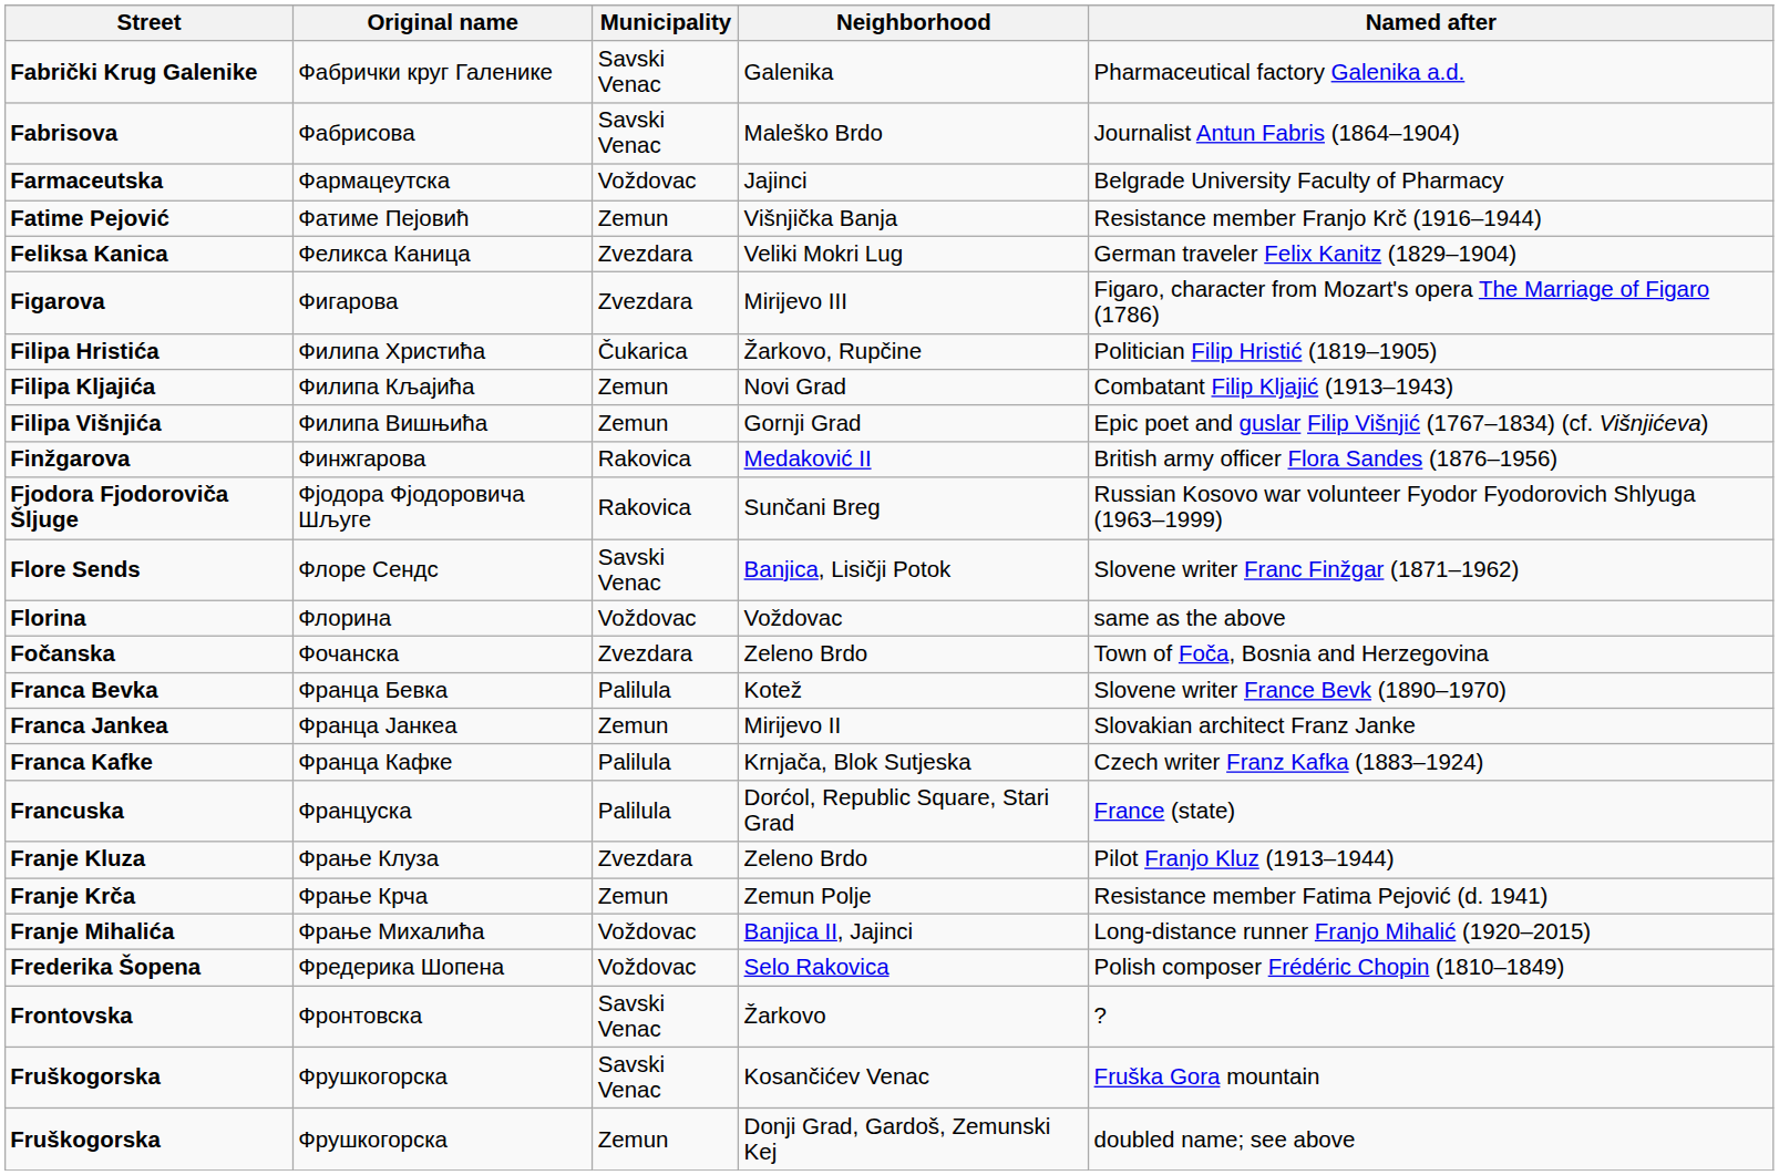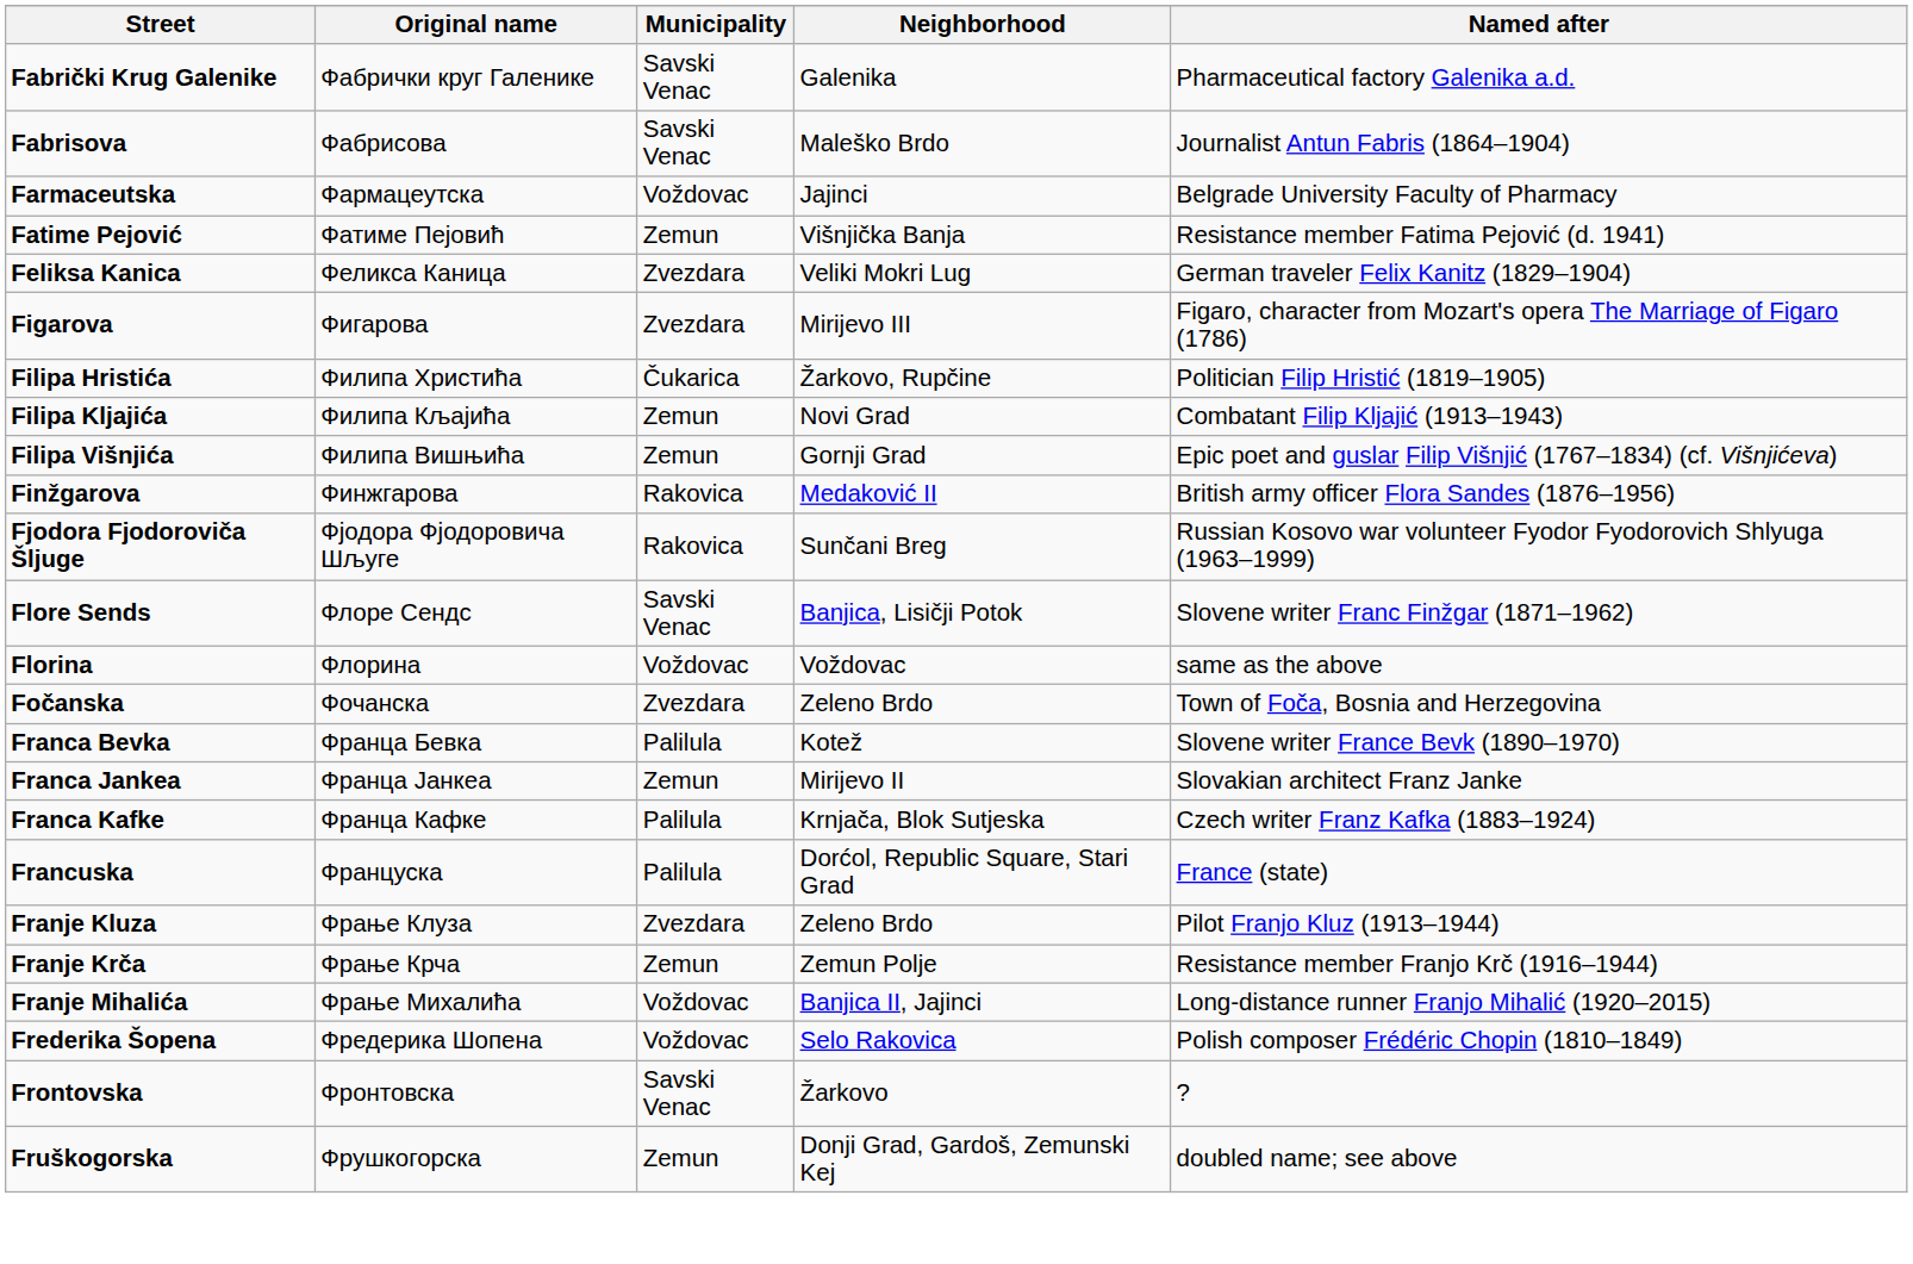Fatime Pejović | Named after: Resistance member Franjo Krč (1916–1944) -> Resistance member Fatima Pejović (d. 1941)
Franje Krča | Named after: Resistance member Fatima Pejović (d. 1941) -> Resistance member Franjo Krč (1916–1944)
- row: Fruškogorska | Фрушкогорска | Savski Venac | Kosančićev Venac | Fruška Gora mountain
